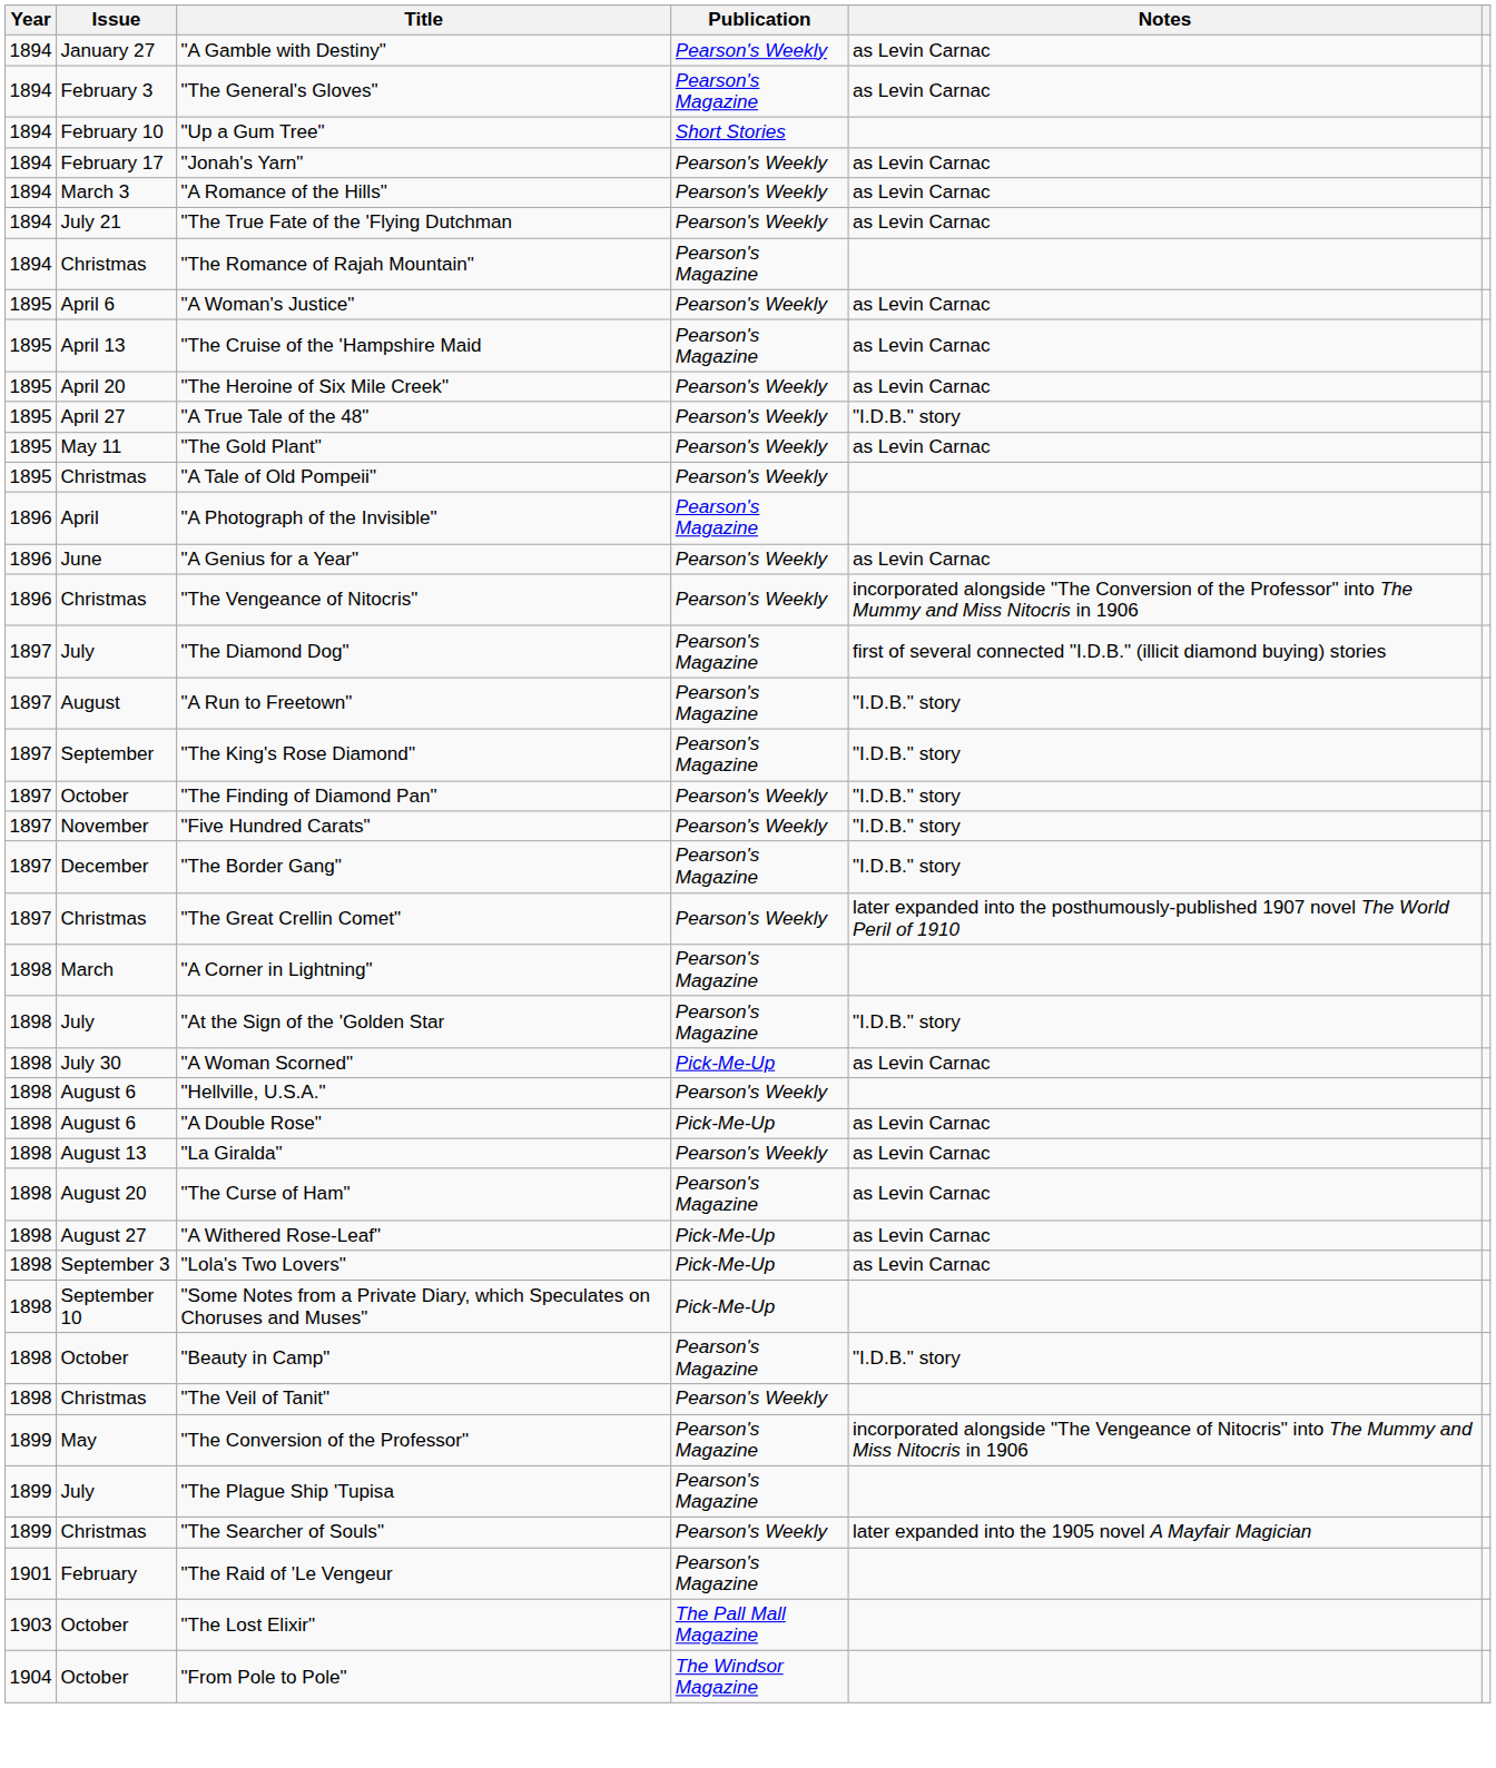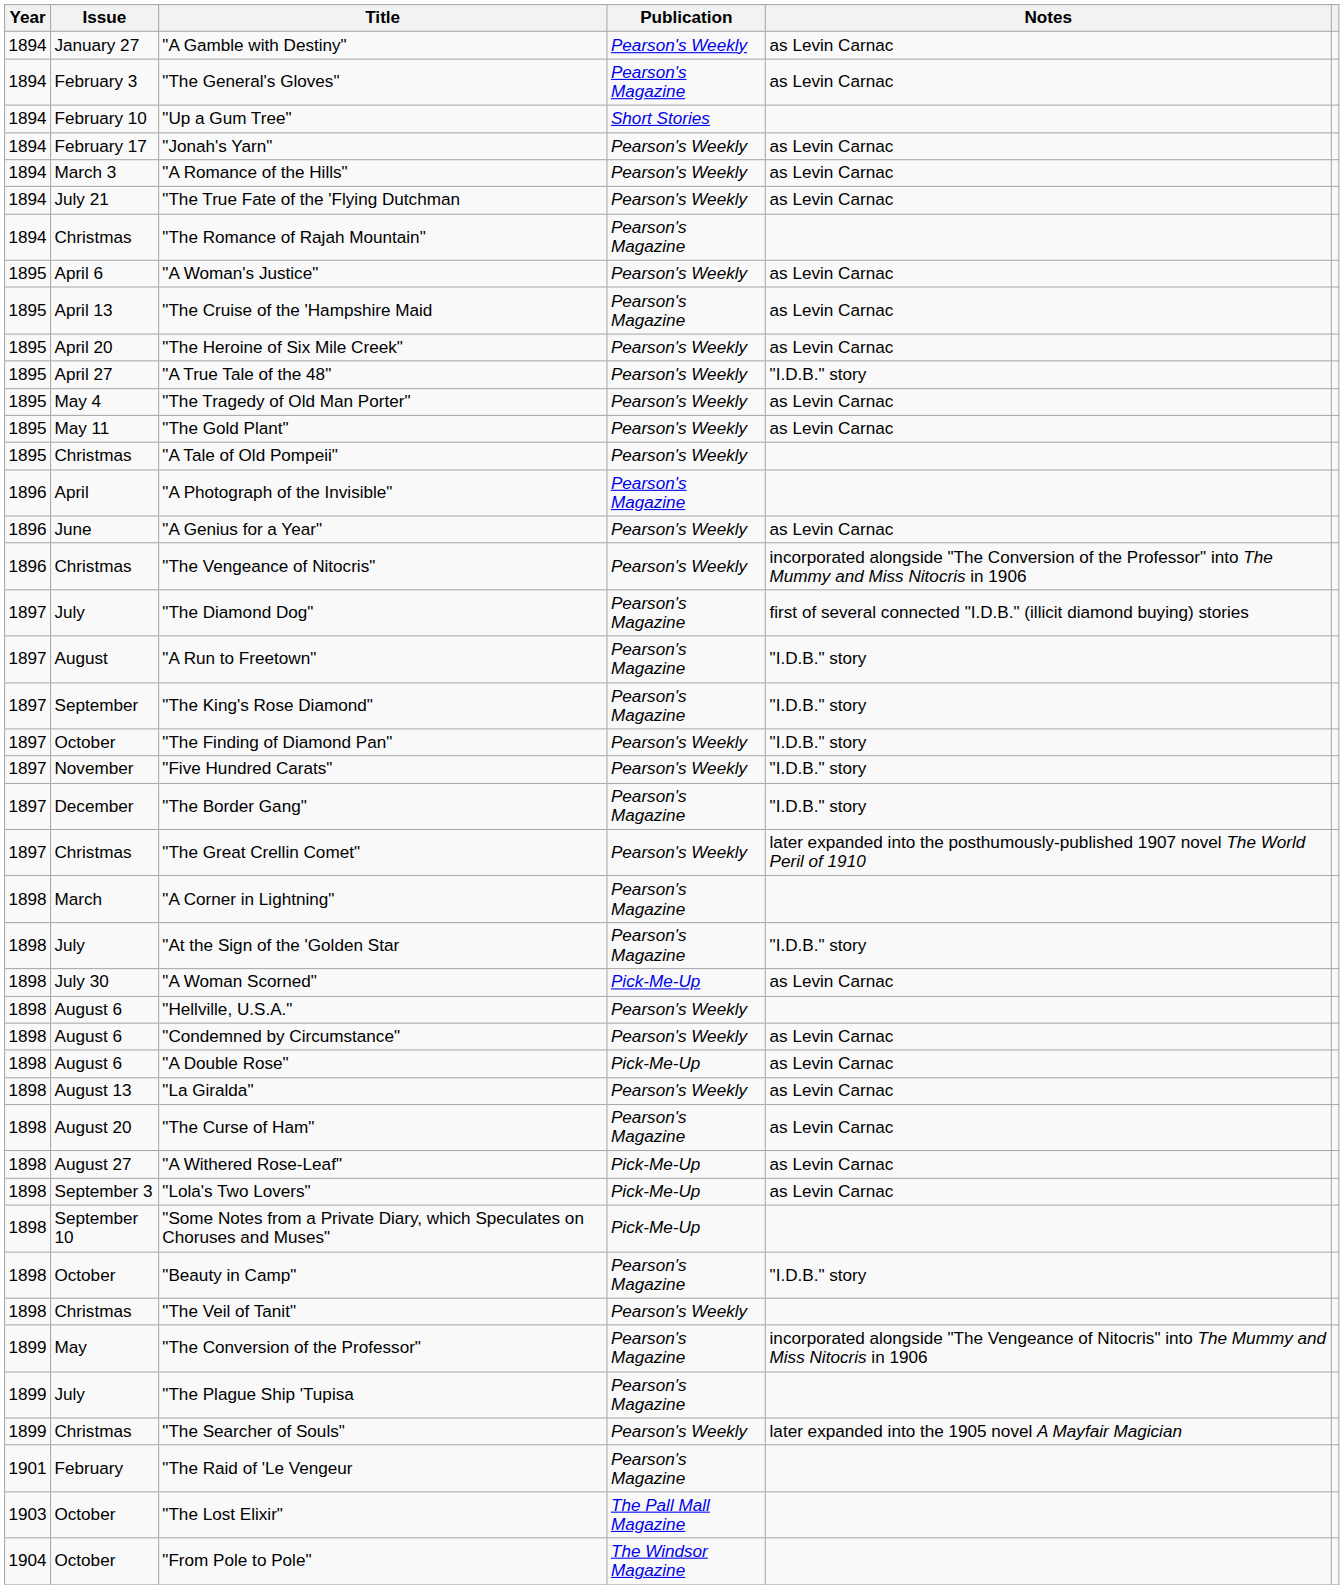+ row: 1895 | May 4 | "The Tragedy of Old Man Porter" | Pearson's Weekly | as Levin Carnac
+ row: 1898 | August 6 | "Condemned by Circumstance" | Pearson's Weekly | as Levin Carnac
